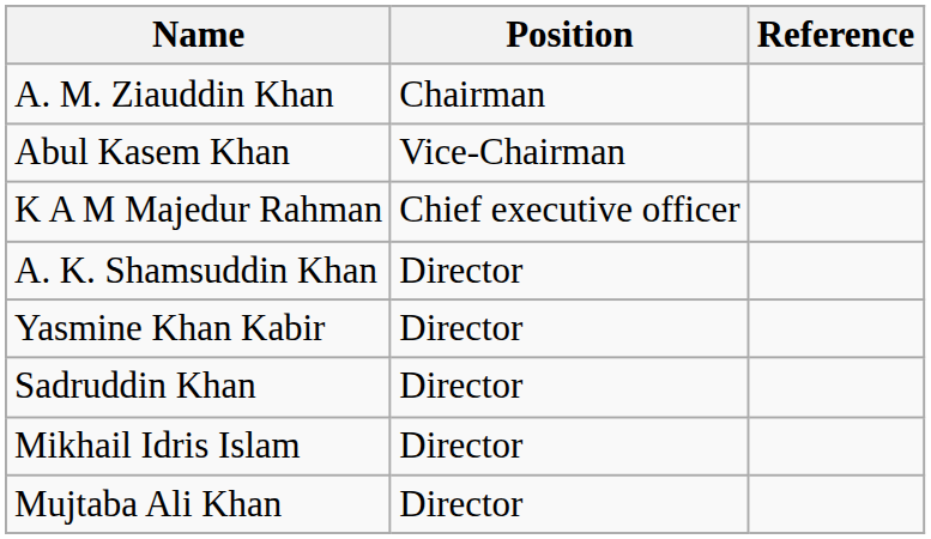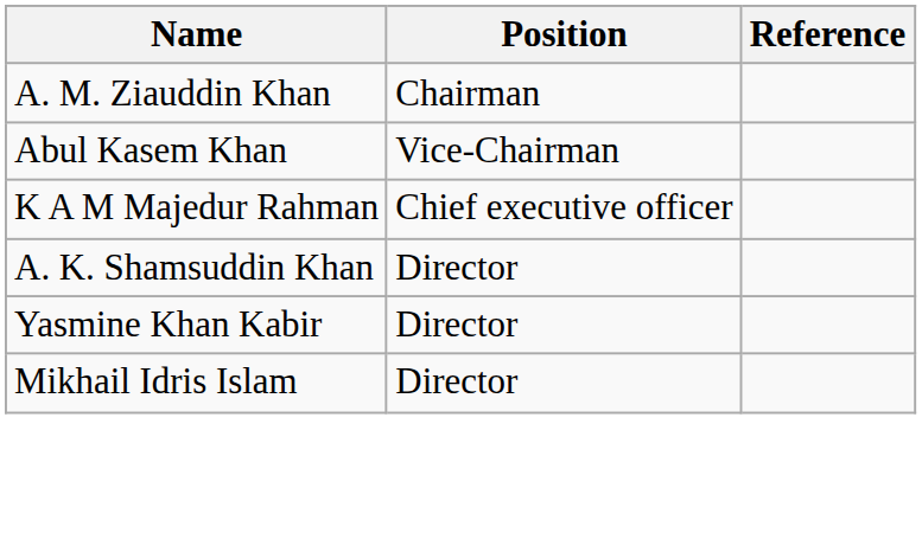- row: Sadruddin Khan | Director
- row: Mujtaba Ali Khan | Director
